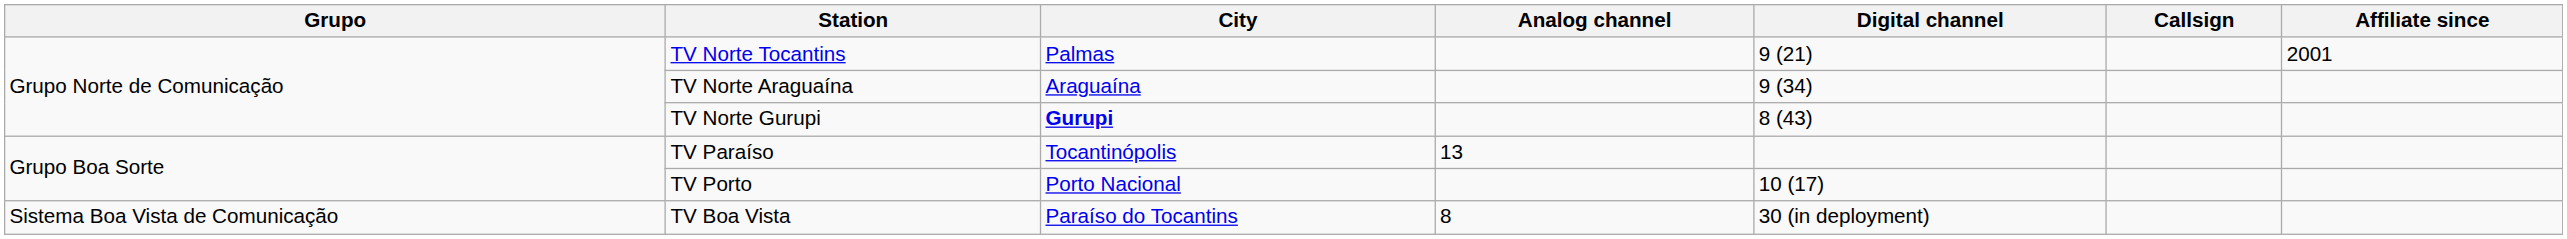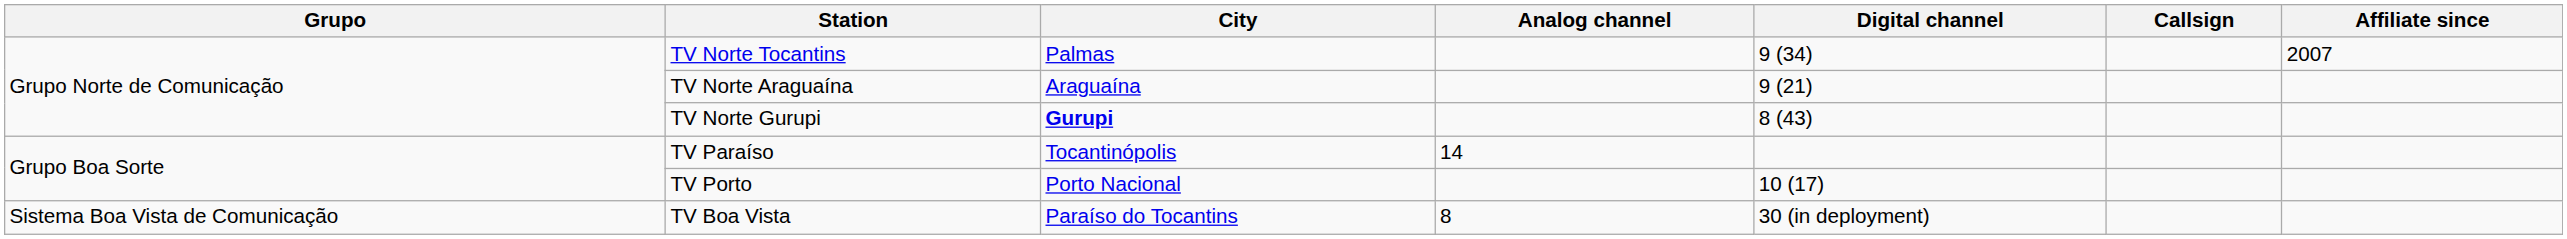TV Norte Tocantins | Digital channel: 9 (21) -> 9 (34)
TV Norte Tocantins | Affiliate since: 2001 -> 2007
TV Norte Araguaína | Digital channel: 9 (34) -> 9 (21)
TV Paraíso | Analog channel: 13 -> 14
